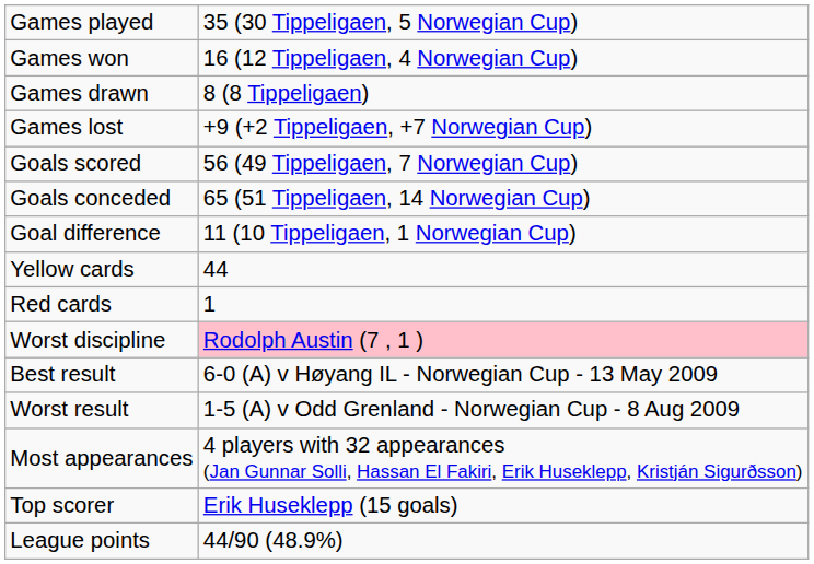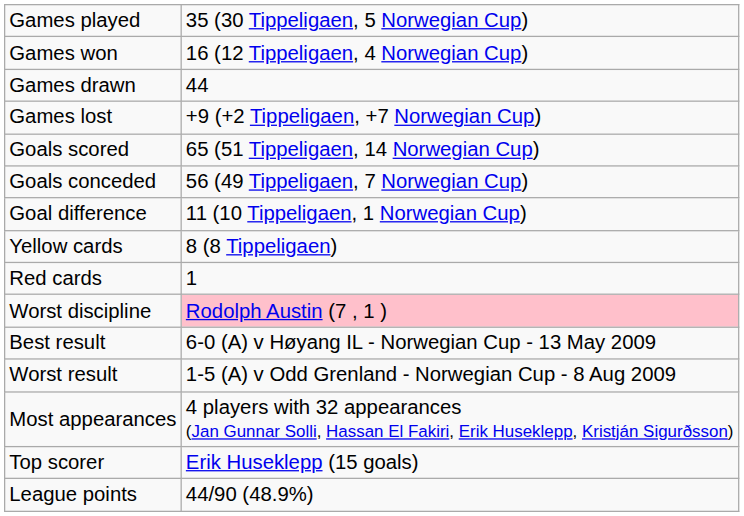Games drawn | column 2: 8 (8 Tippeligaen) -> 44
Goals scored | column 2: 56 (49 Tippeligaen, 7 Norwegian Cup) -> 65 (51 Tippeligaen, 14 Norwegian Cup)
Goals conceded | column 2: 65 (51 Tippeligaen, 14 Norwegian Cup) -> 56 (49 Tippeligaen, 7 Norwegian Cup)
Yellow cards | column 2: 44 -> 8 (8 Tippeligaen)
